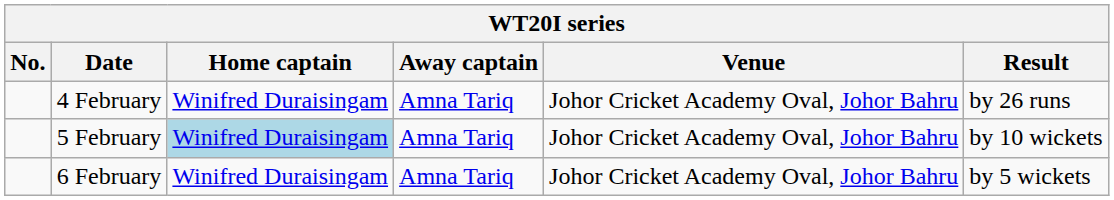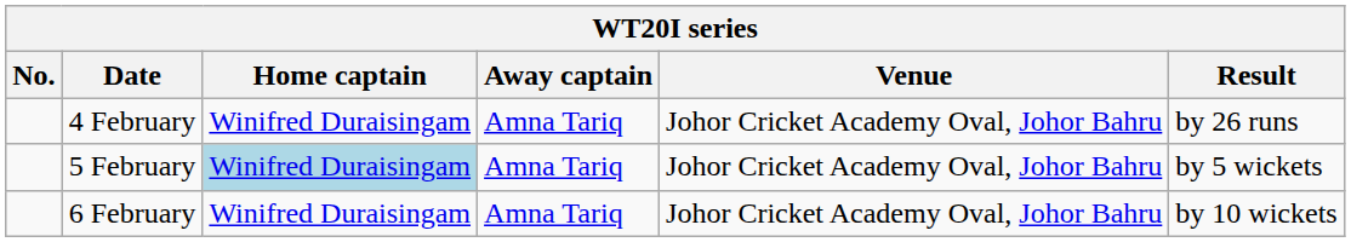5 February | Result: by 10 wickets -> by 5 wickets
6 February | Result: by 5 wickets -> by 10 wickets
